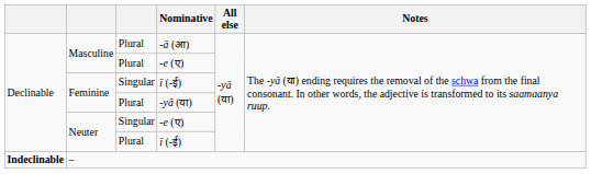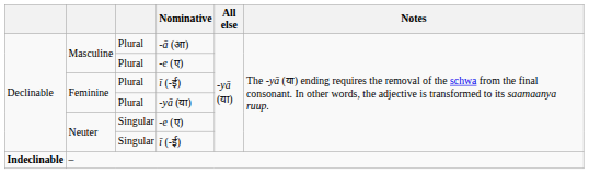Feminine / ī (-ई) | column 3: Singular -> Plural
Neuter / ī (-ई) | column 3: Plural -> Singular
